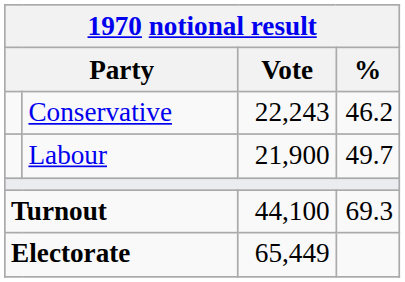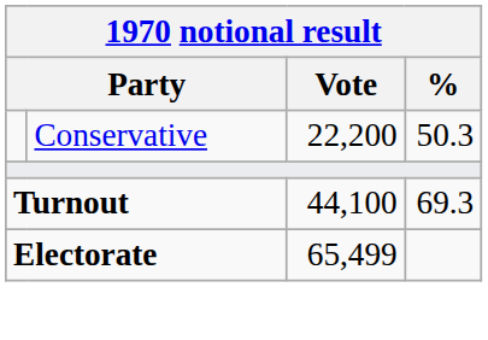Conservative | Vote: 22,243 -> 22,200
Conservative | %: 46.2 -> 50.3
- row: Labour | 21,900 | 49.7
Electorate | Vote: 65,449 -> 65,499
